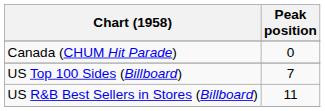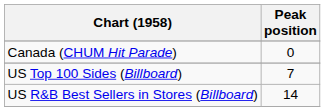US R&B Best Sellers in Stores (Billboard) | Peak position: 11 -> 14
